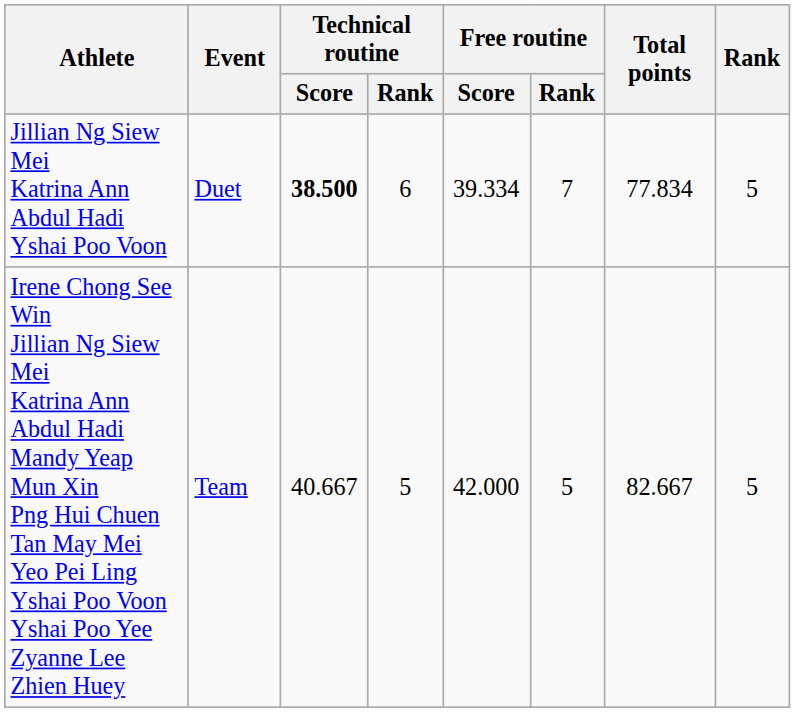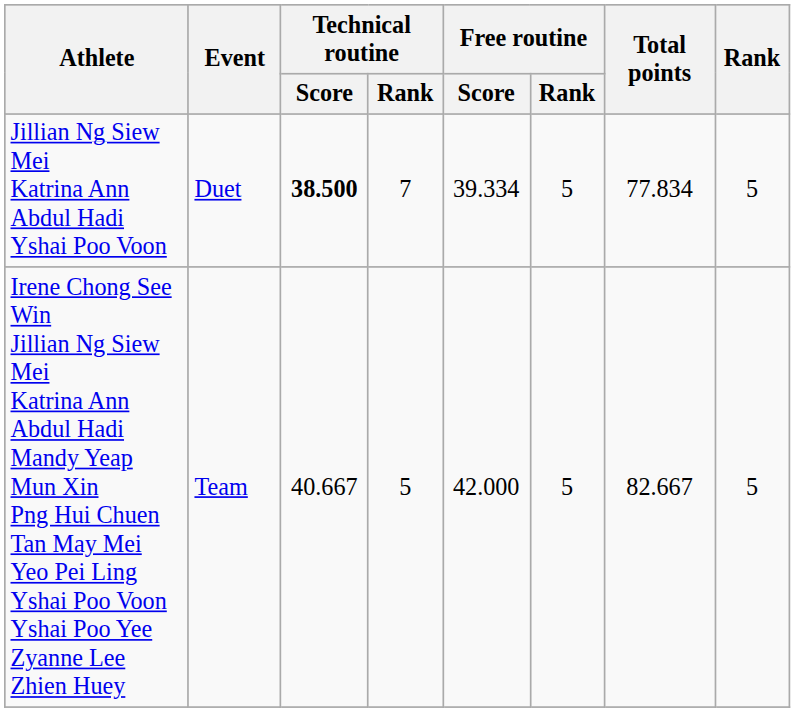Jillian Ng Siew Mei Katrina Ann Abdul Hadi Yshai Poo Voon | Technical routine / Rank: 6 -> 7
Jillian Ng Siew Mei Katrina Ann Abdul Hadi Yshai Poo Voon | Free routine / Rank: 7 -> 5
